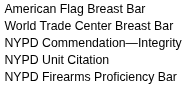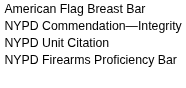- row: World Trade Center Breast Bar
